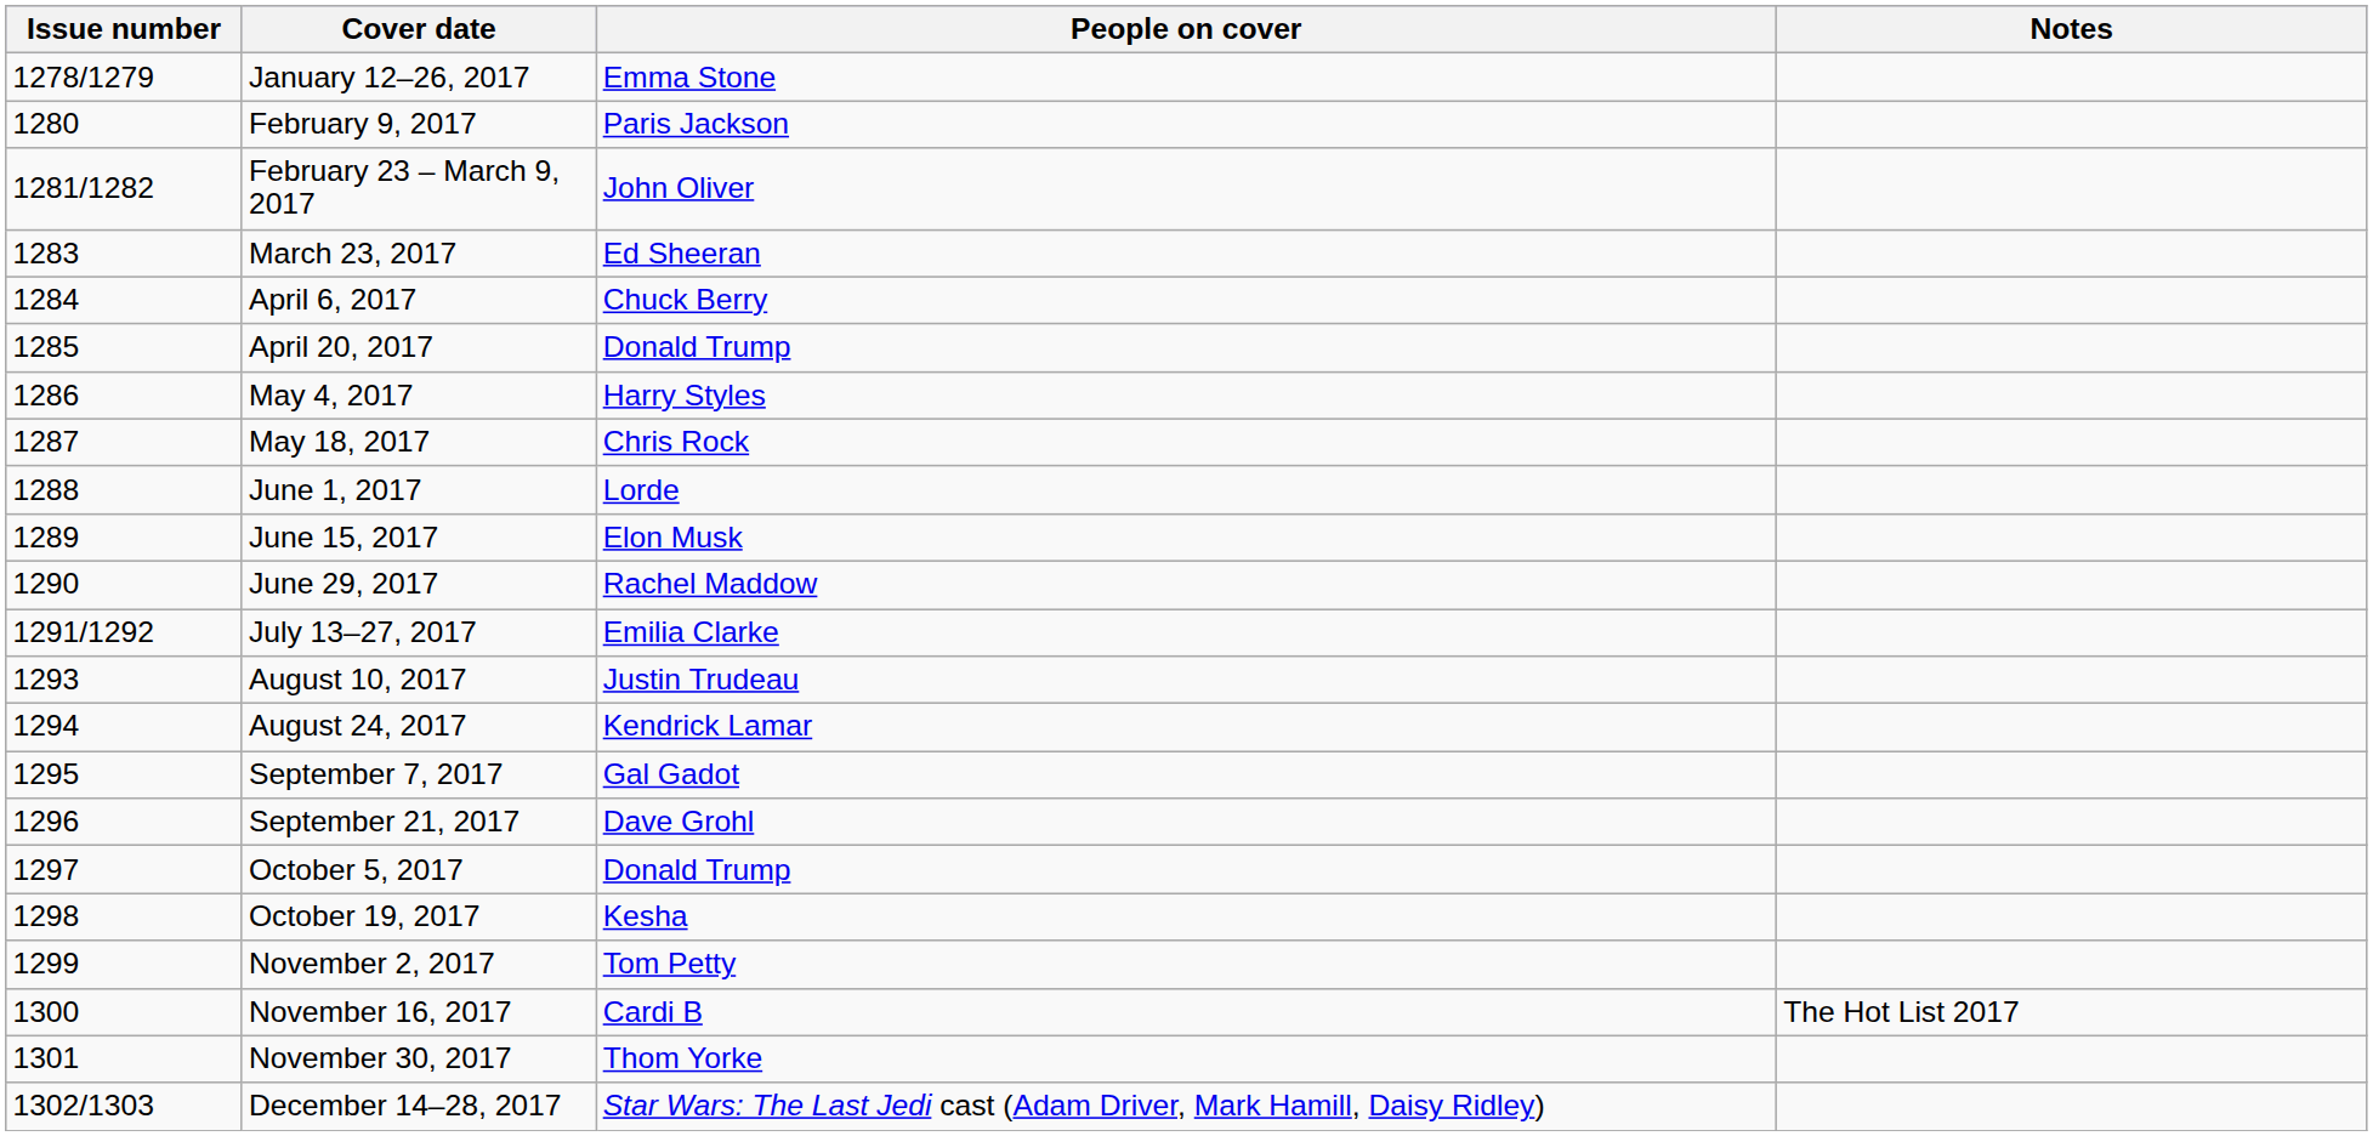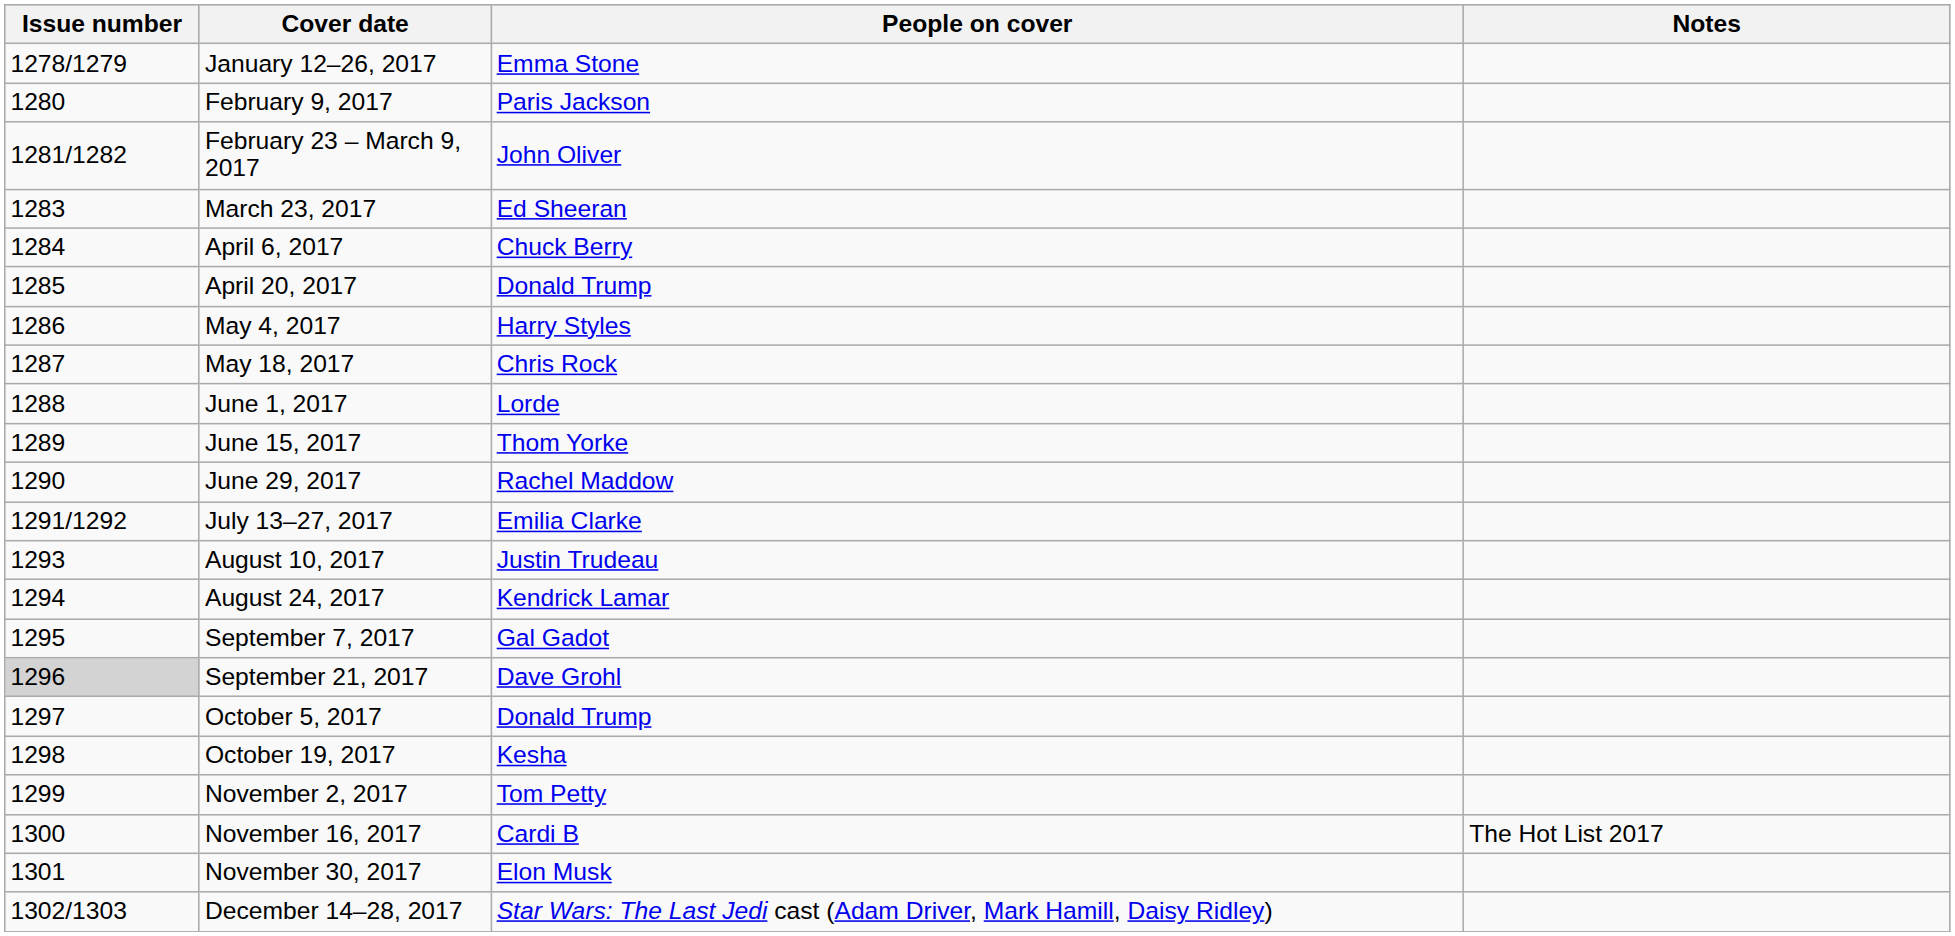June 15, 2017 | People on cover: Elon Musk -> Thom Yorke
September 21, 2017 | Issue number: no background -> lightgrey background
November 30, 2017 | People on cover: Thom Yorke -> Elon Musk
